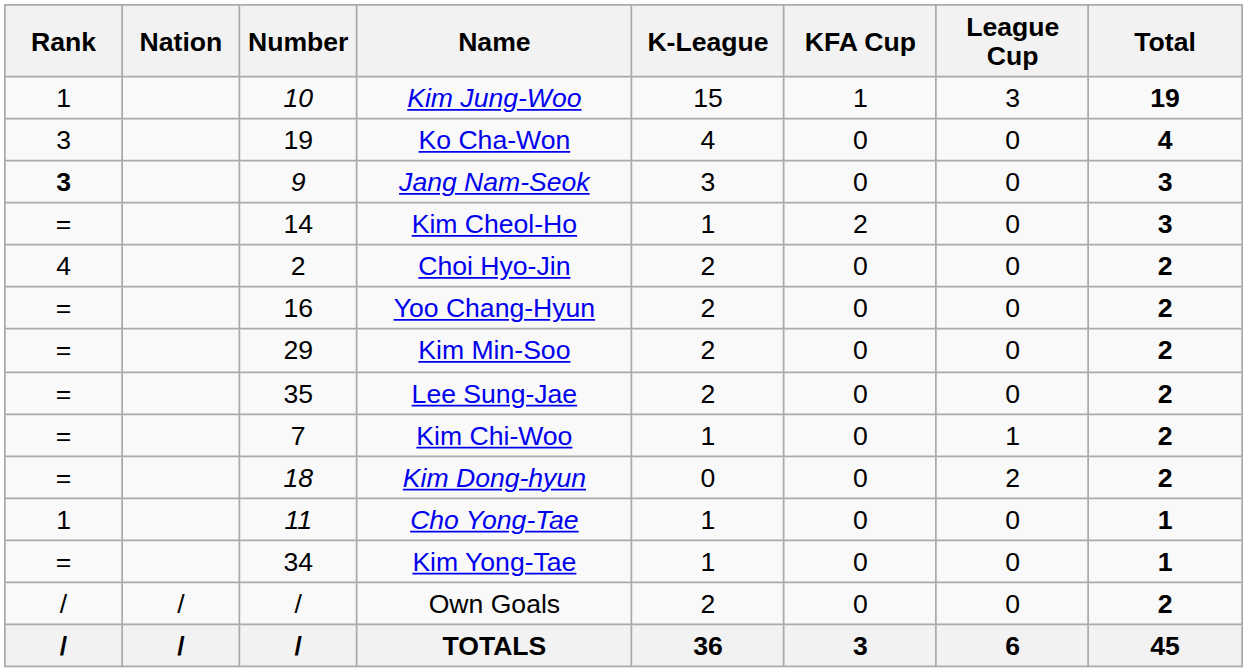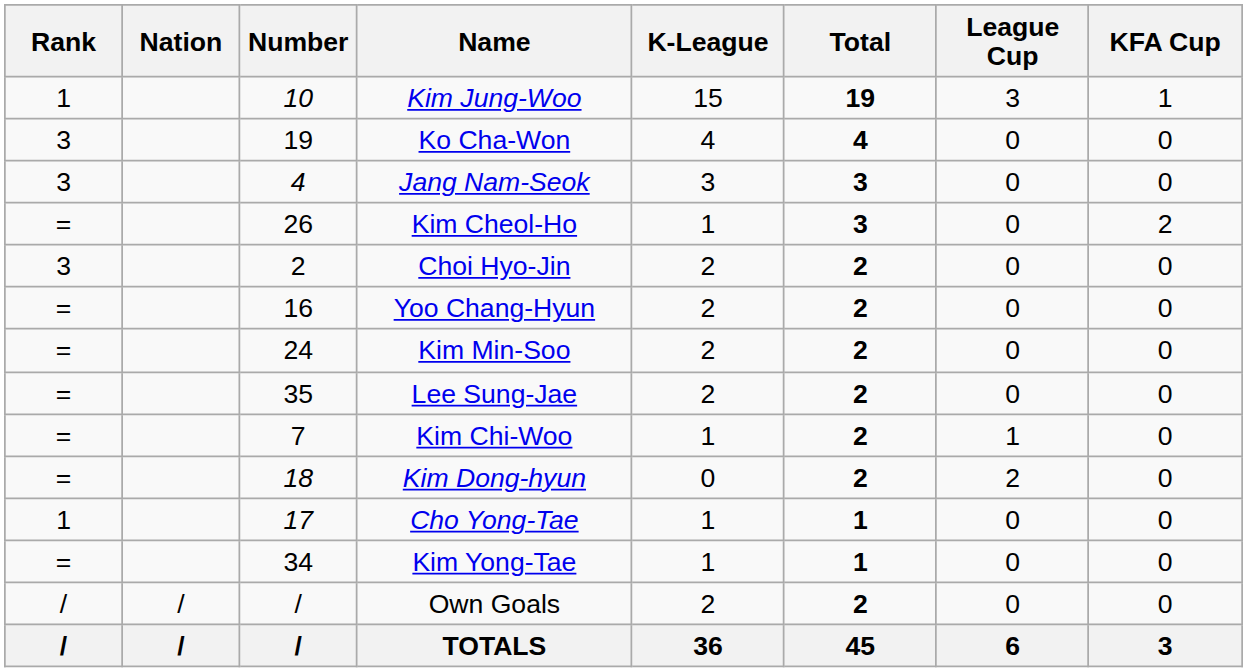columns swapped: KFA Cup <-> Total
Jang Nam-Seok | Rank: bold -> normal
Jang Nam-Seok | Number: 9 -> 4
Kim Cheol-Ho | Number: 14 -> 26
Choi Hyo-Jin | Rank: 4 -> 3
Kim Min-Soo | Number: 29 -> 24
Cho Yong-Tae | Number: 11 -> 17
